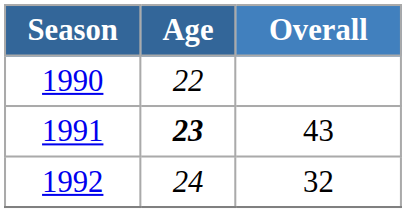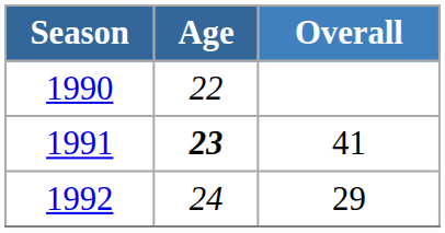1991 | Overall: 43 -> 41
1992 | Overall: 32 -> 29
